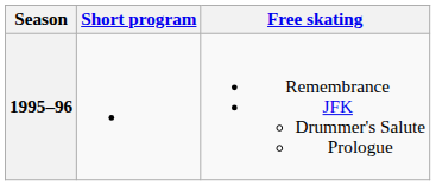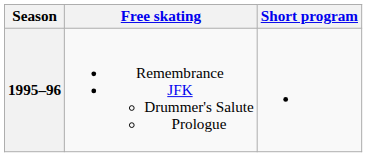columns swapped: Short program <-> Free skating
